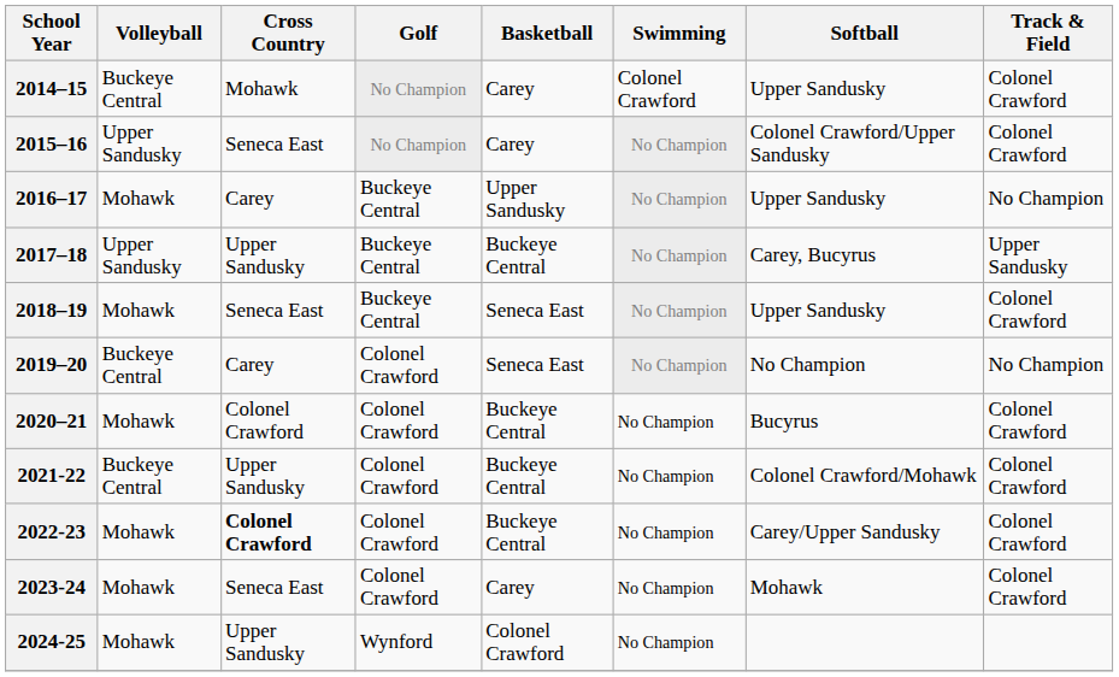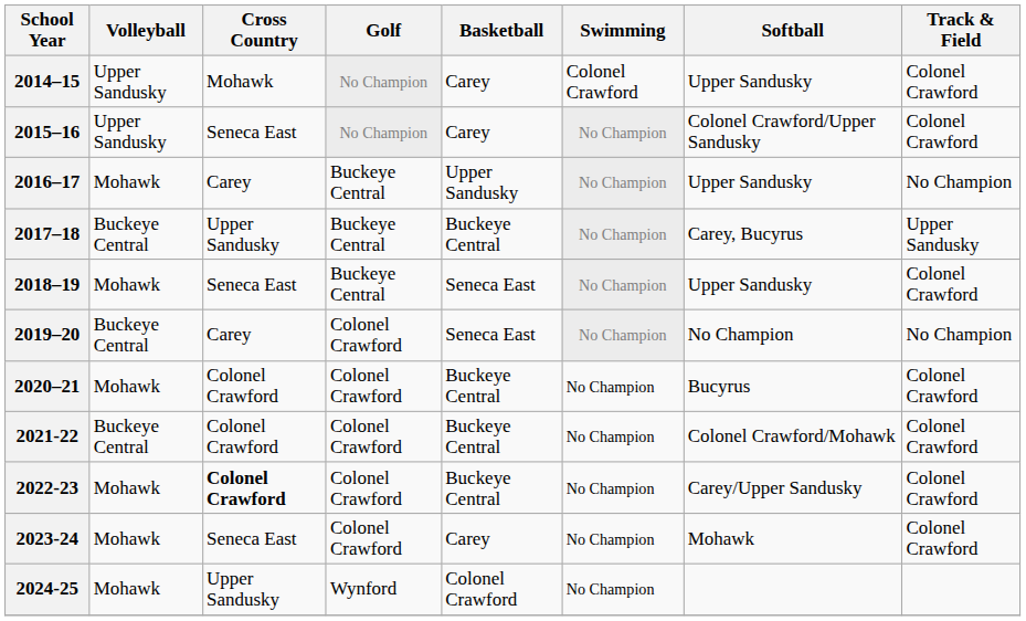2014–15 | Volleyball: Buckeye Central -> Upper Sandusky
2017–18 | Volleyball: Upper Sandusky -> Buckeye Central
2021-22 | Cross Country: Upper Sandusky -> Colonel Crawford
